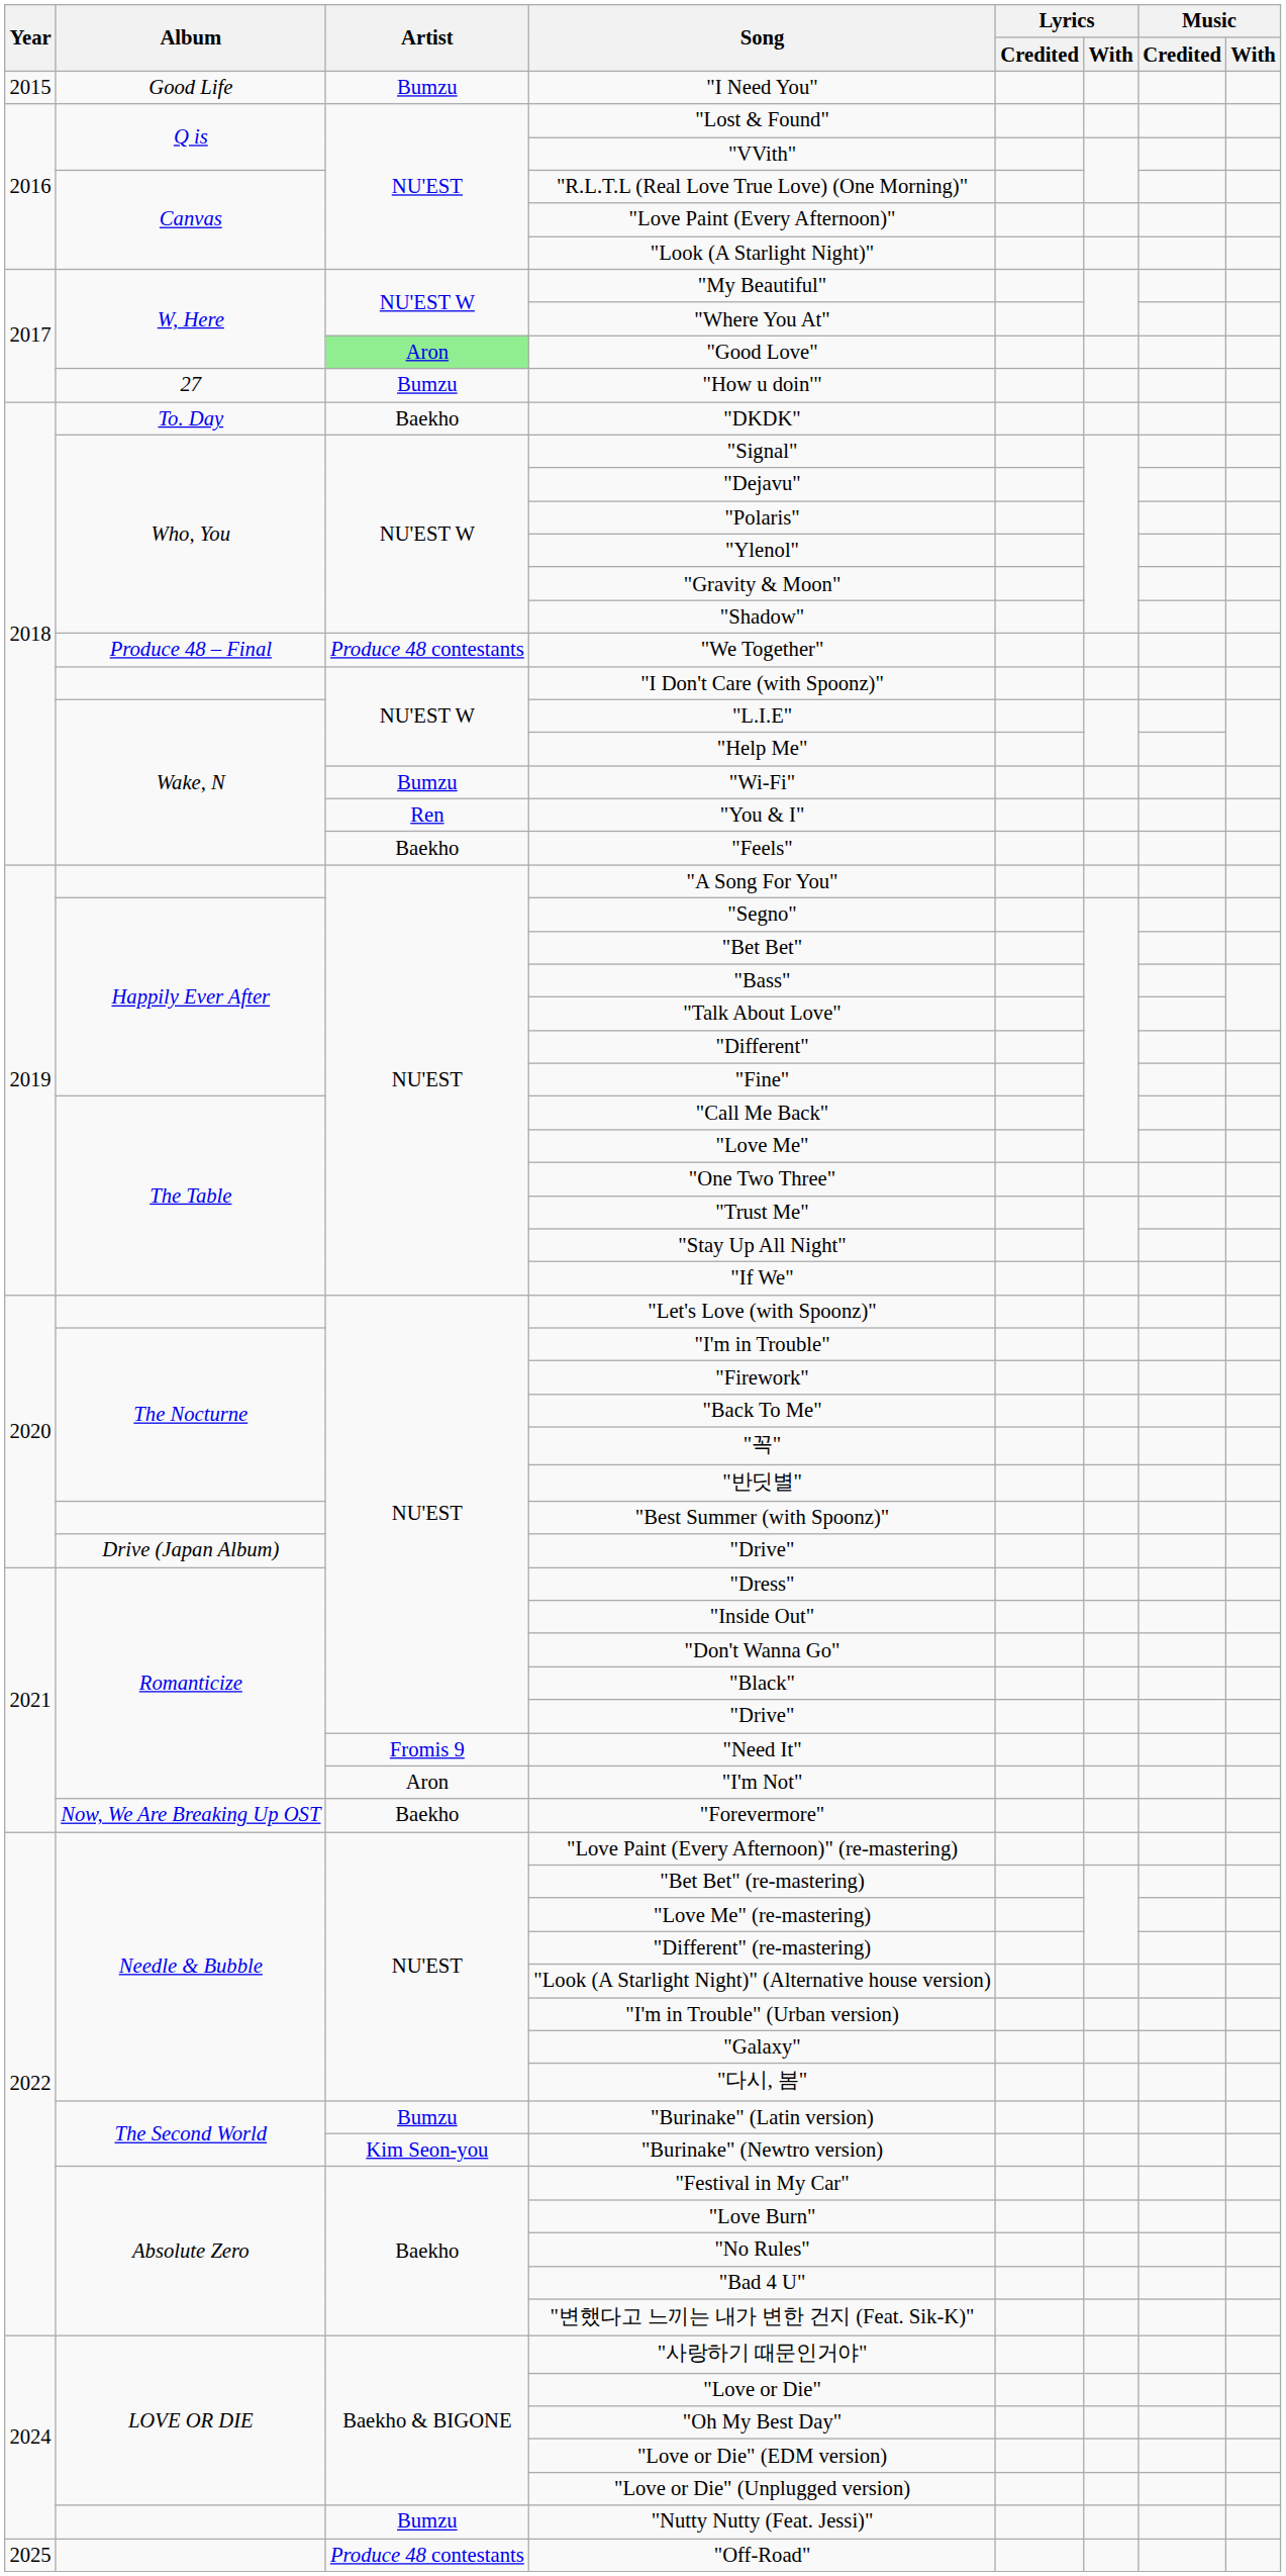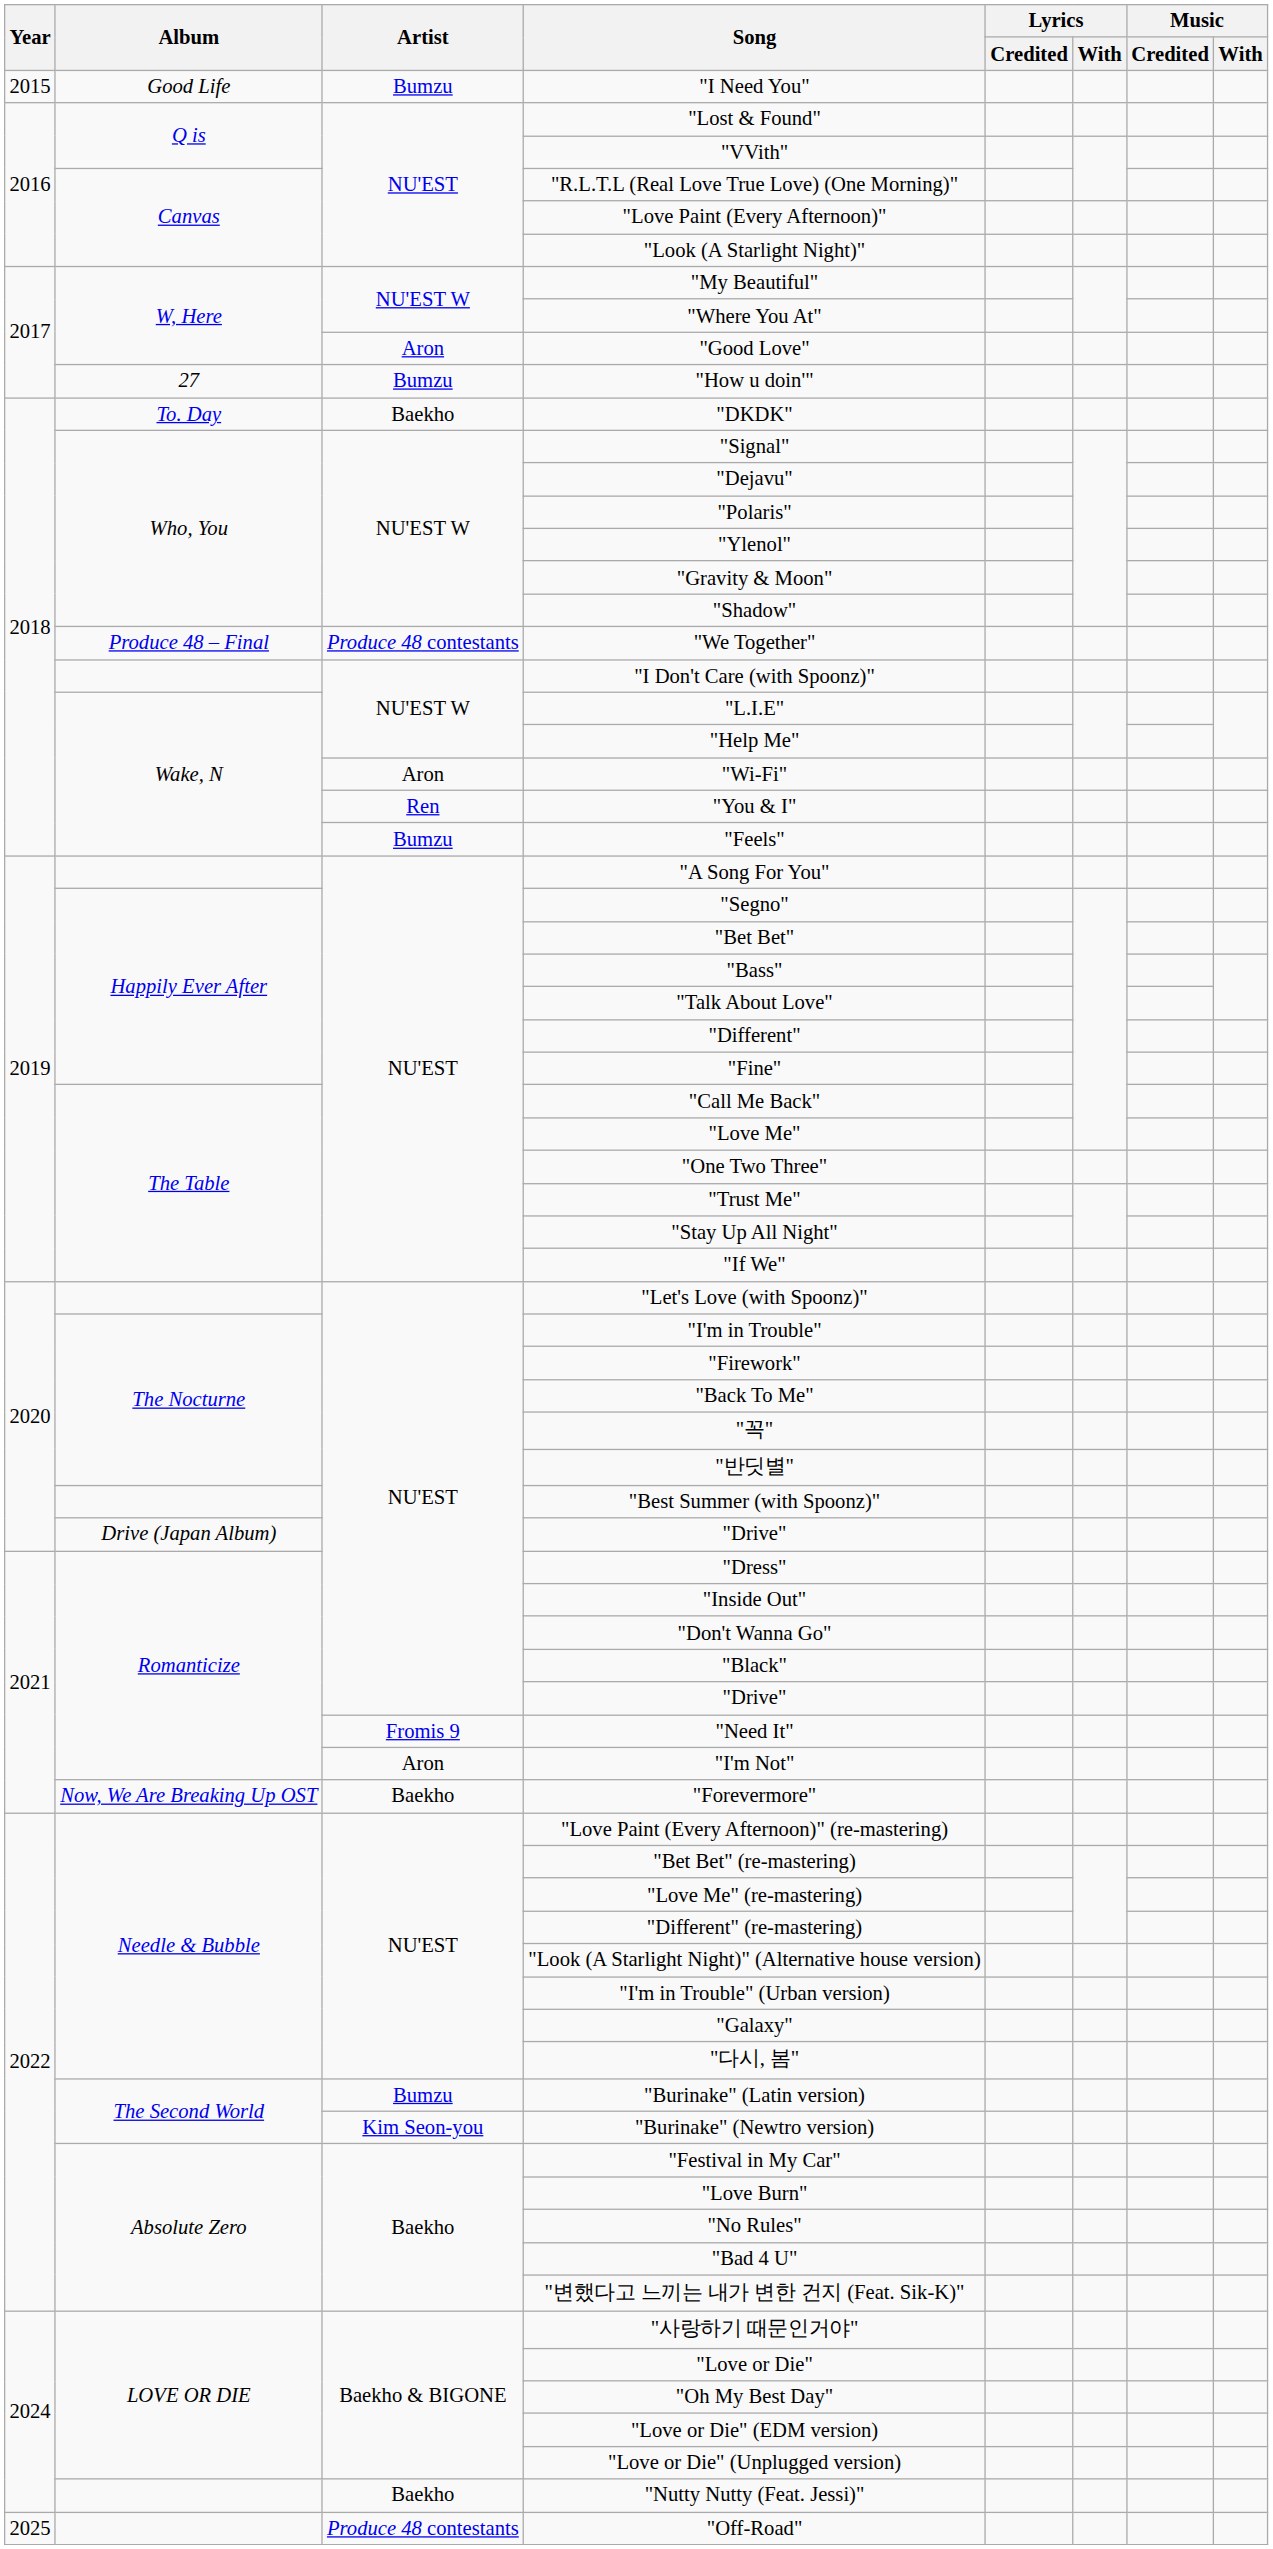"Good Love" | Artist: lightgreen background -> no background
"Wi-Fi" | Artist: Bumzu -> Aron
"Feels" | Artist: Baekho -> Bumzu
"Nutty Nutty (Feat. Jessi)" | Artist: Bumzu -> Baekho
